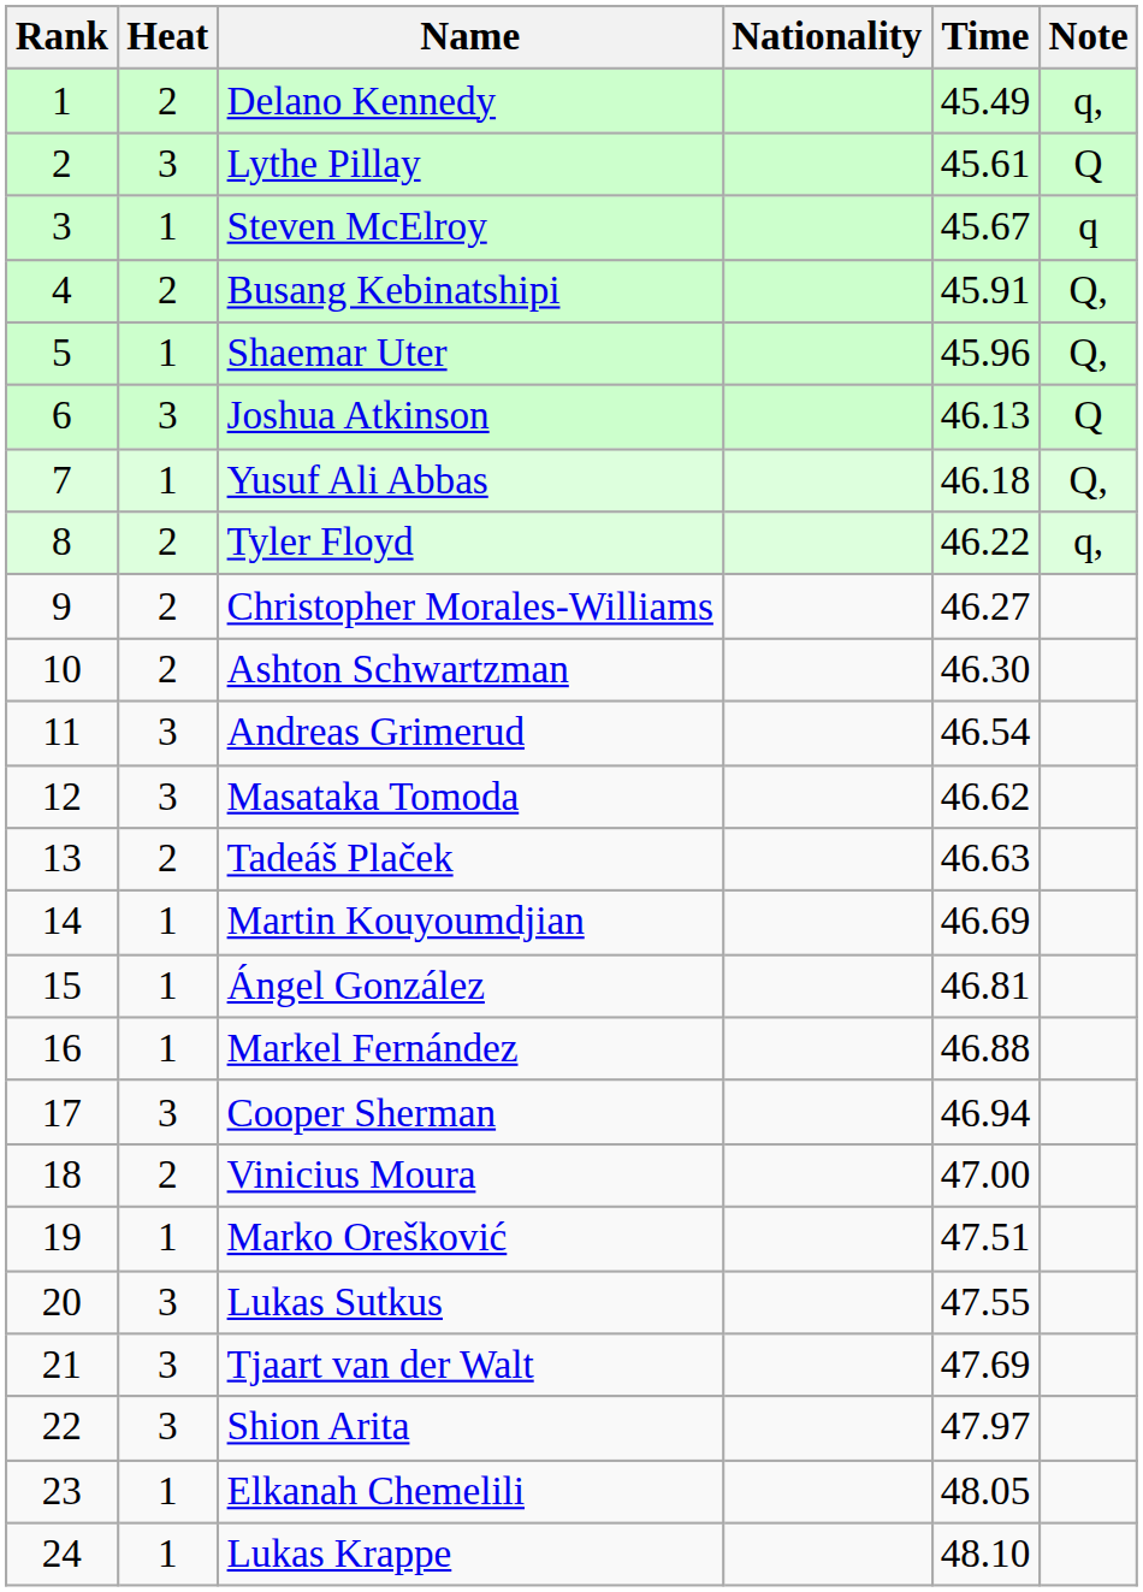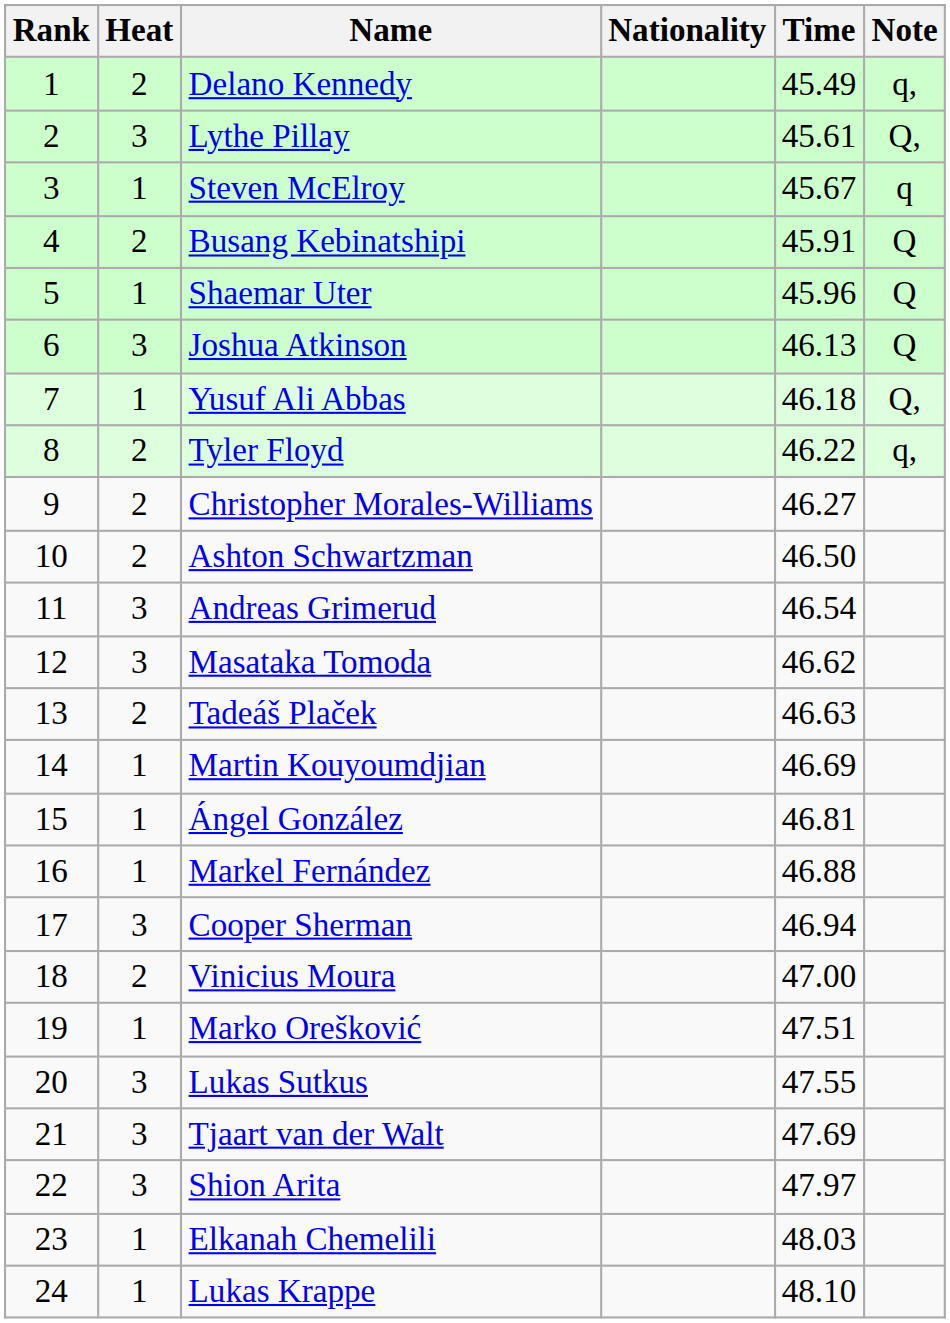Lythe Pillay | Note: Q -> Q,
Busang Kebinatshipi | Note: Q, -> Q
Shaemar Uter | Note: Q, -> Q
Ashton Schwartzman | Time: 46.30 -> 46.50
Elkanah Chemelili | Time: 48.05 -> 48.03
